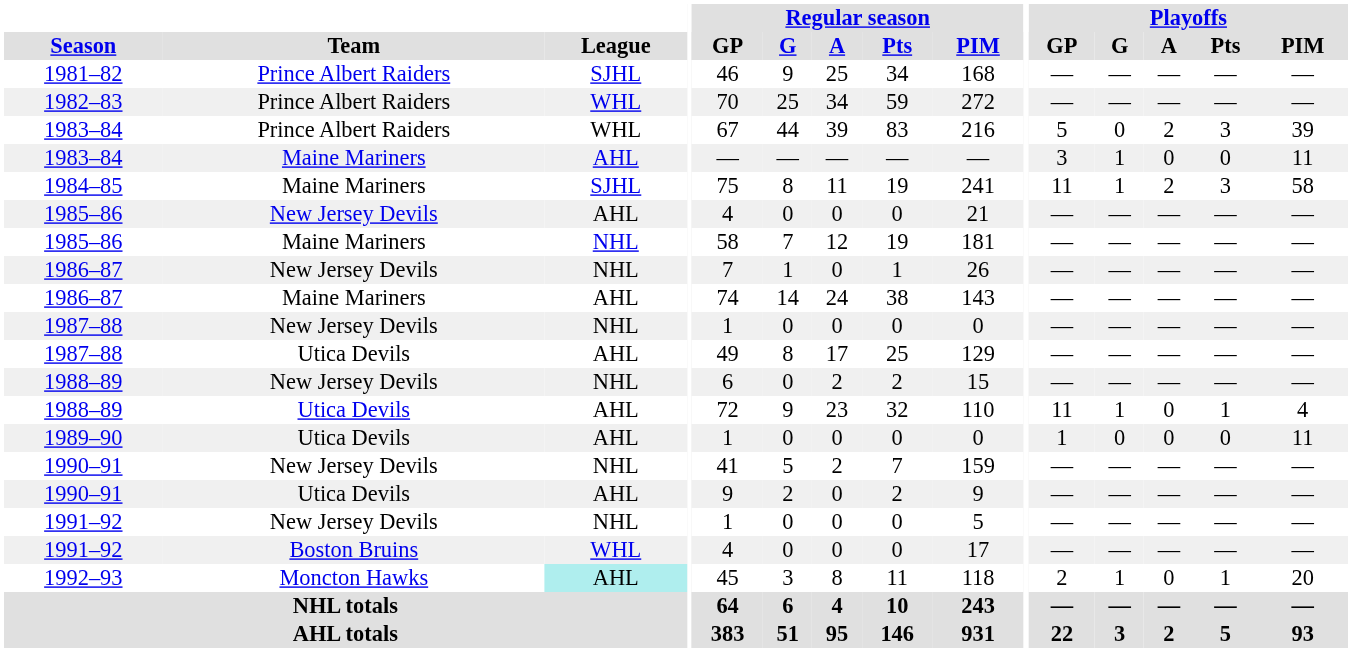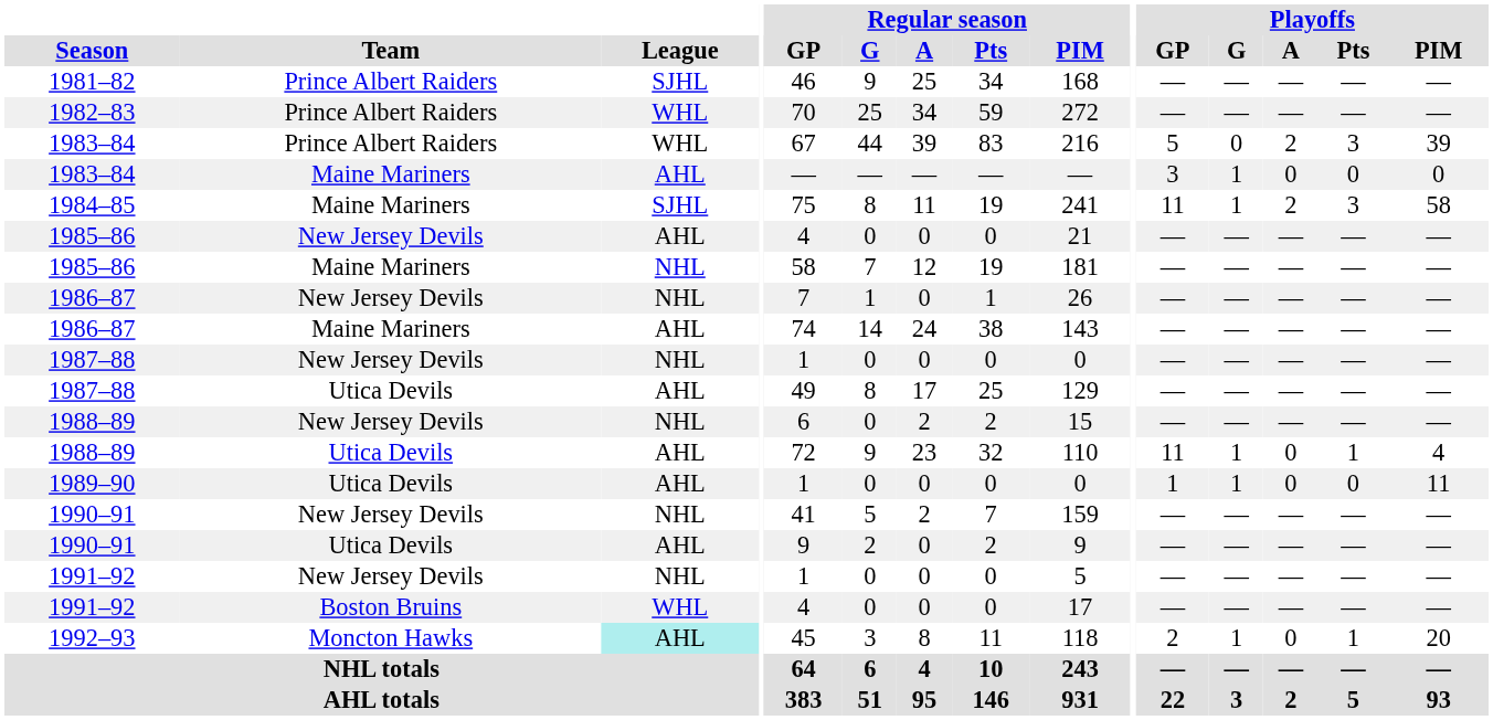1983–84 / Maine Mariners | Playoffs / PIM: 11 -> 0
1989–90 | Playoffs / G: 0 -> 1
